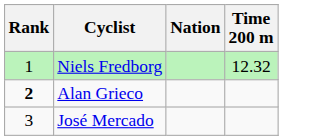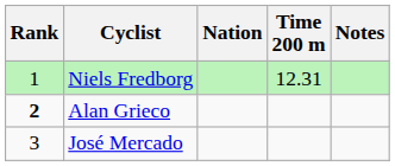+ column: Notes
Niels Fredborg | Time 200 m: 12.32 -> 12.31
